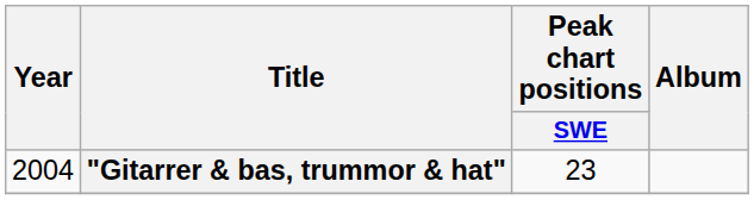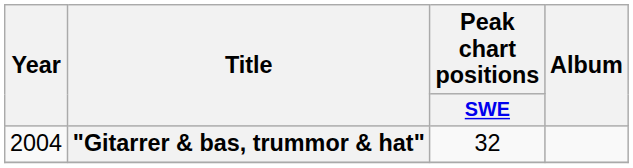"Gitarrer & bas, trummor & hat" | Peak chart positions / SWE: 23 -> 32
